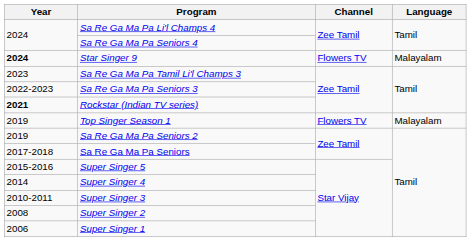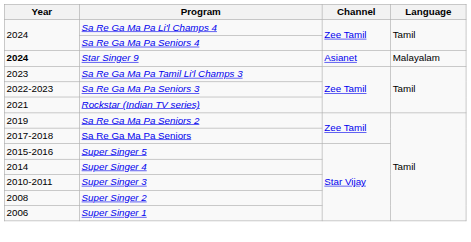Star Singer 9 | Channel: Flowers TV -> Asianet
Rockstar (Indian TV series) | Year: bold -> normal
- row: 2019 | Top Singer Season 1 | Flowers TV | Malayalam
